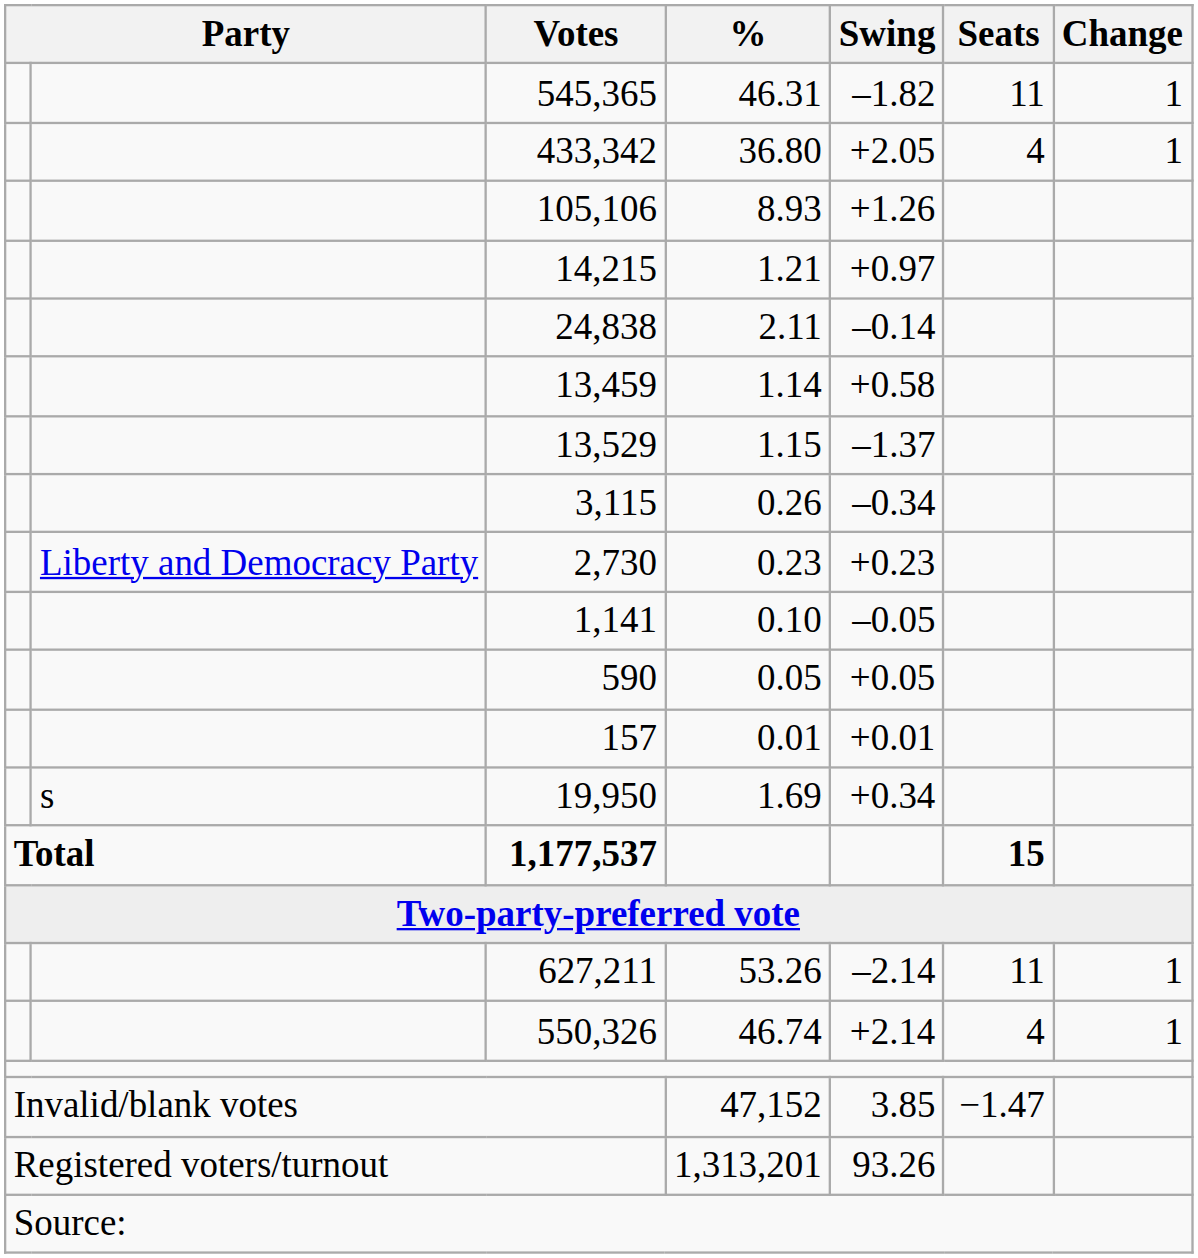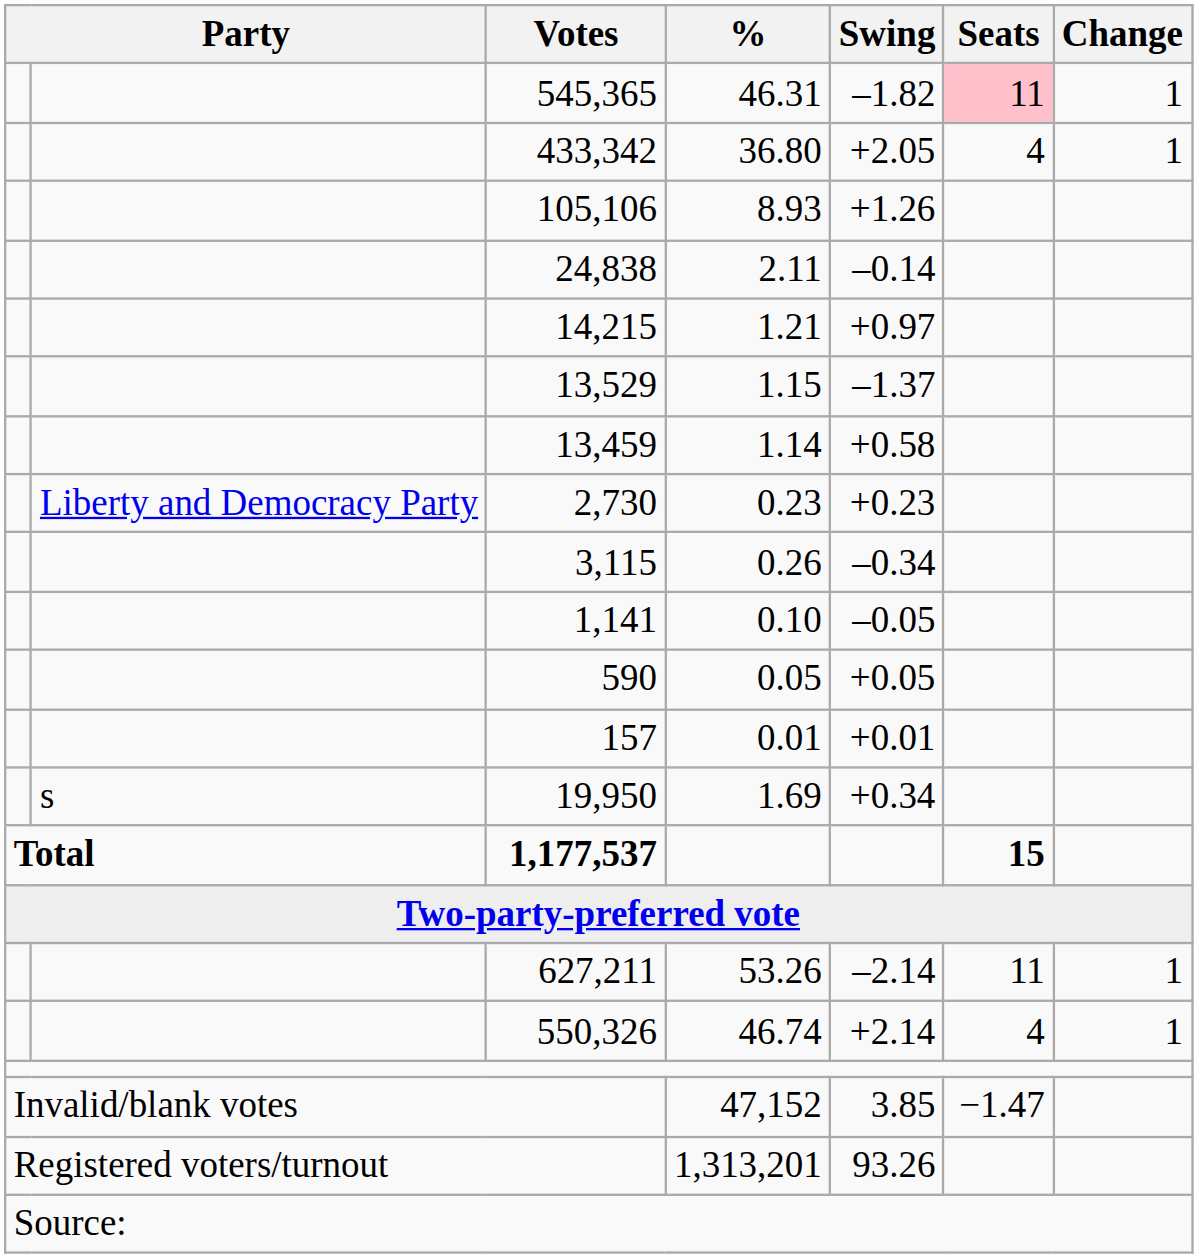545,365 | Seats: no background -> pink background
rows swapped: 24,838 <-> 14,215
rows swapped: 13,529 <-> 13,459
rows swapped: 3,115 <-> 2,730
